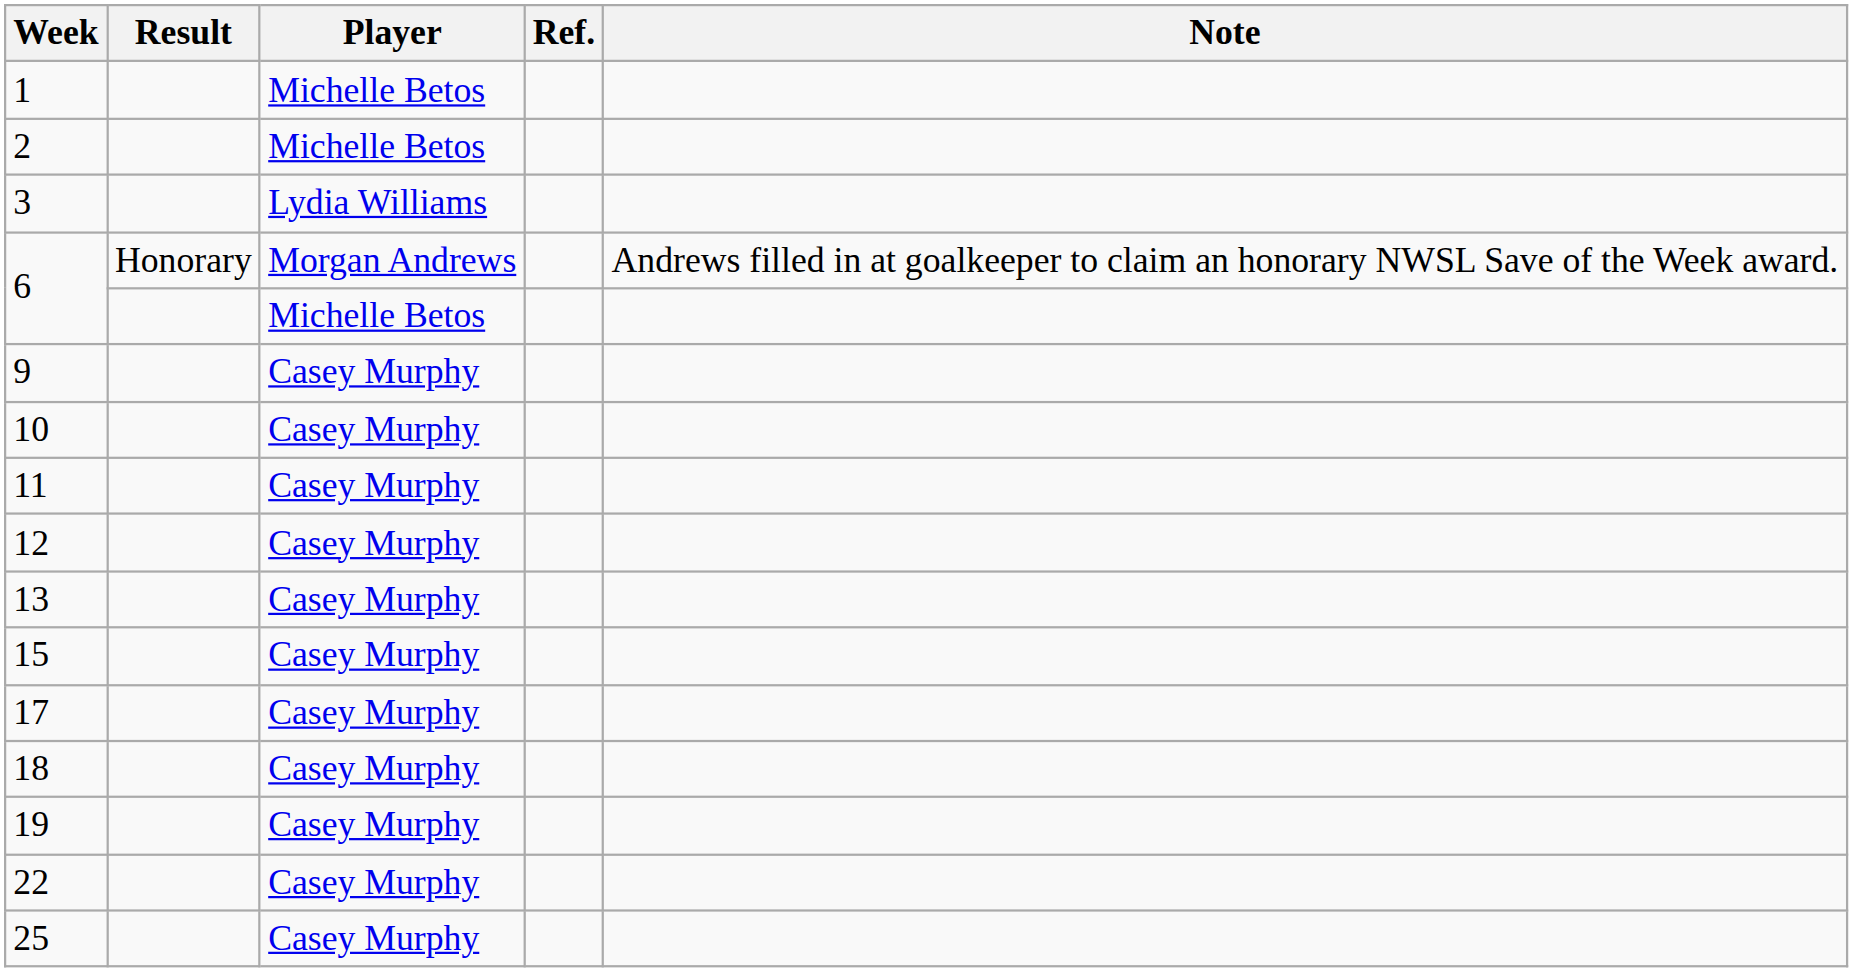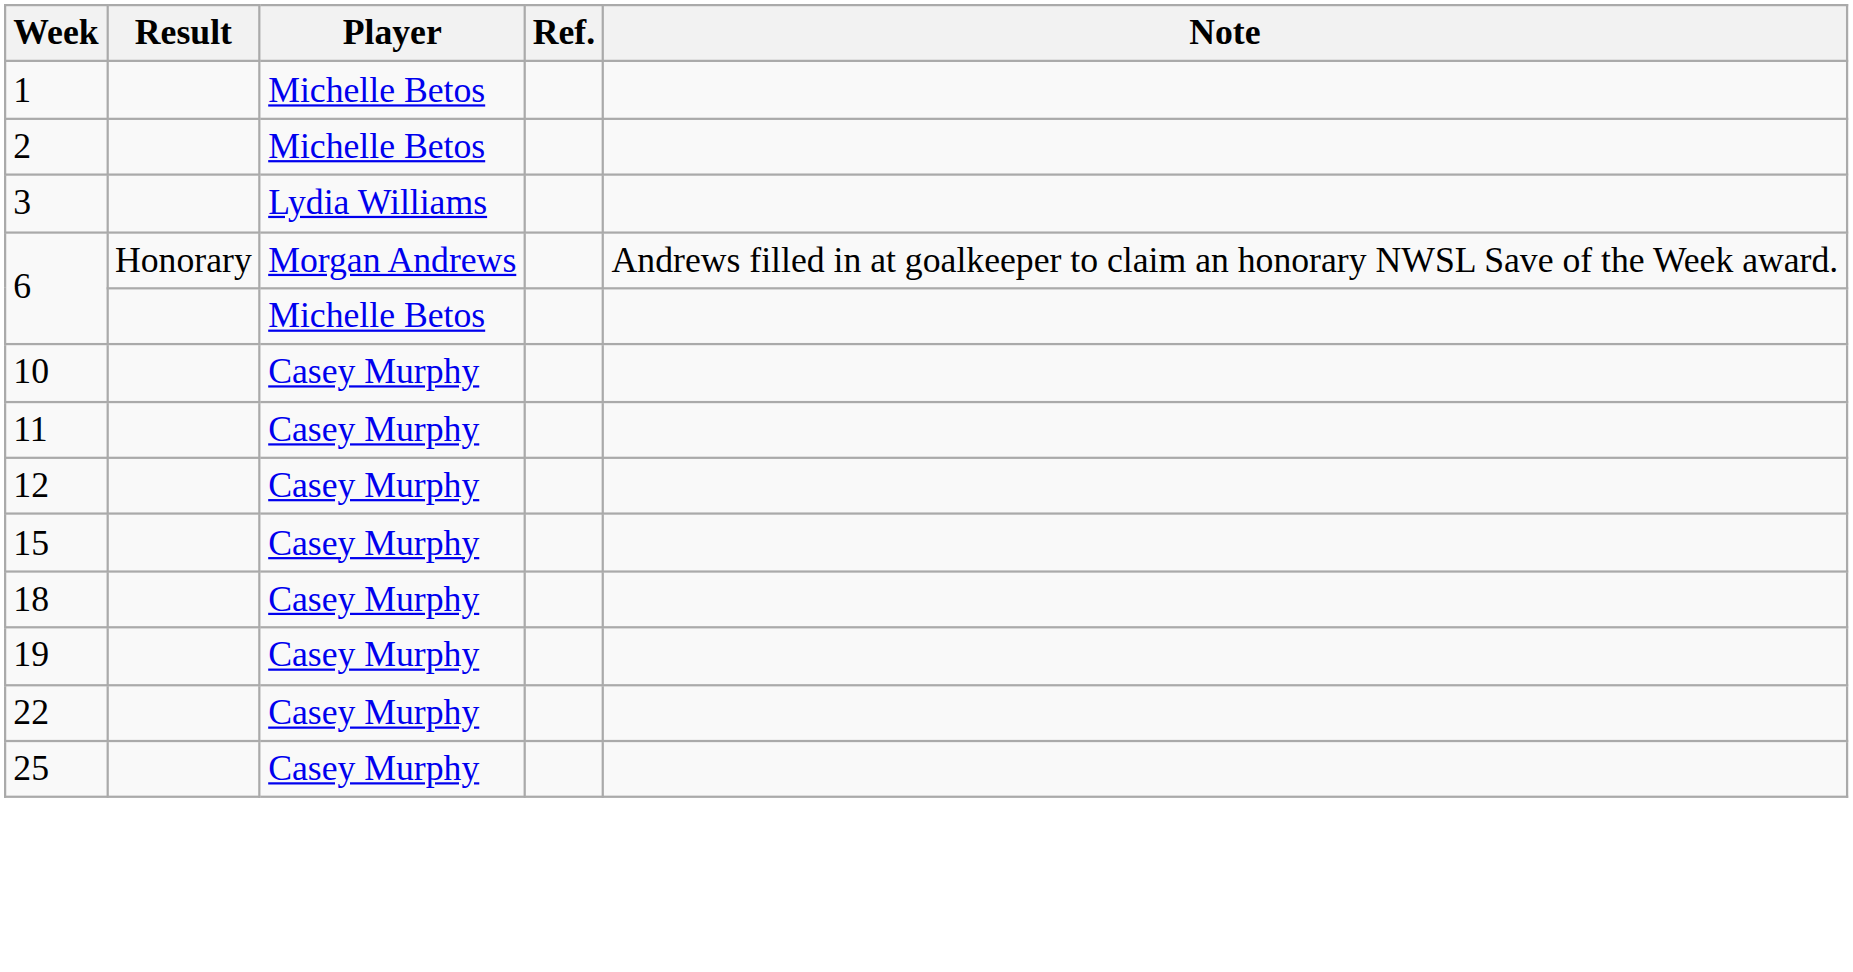- row: 9 | Casey Murphy
- row: 13 | Casey Murphy
- row: 17 | Casey Murphy
